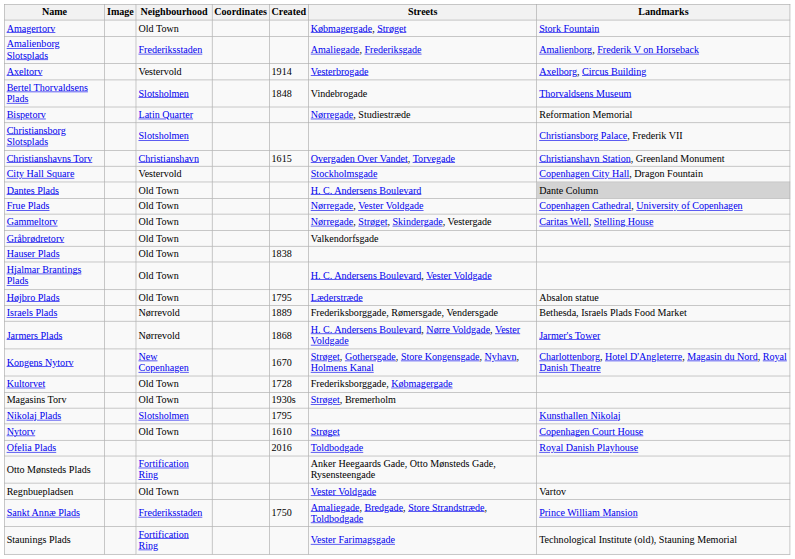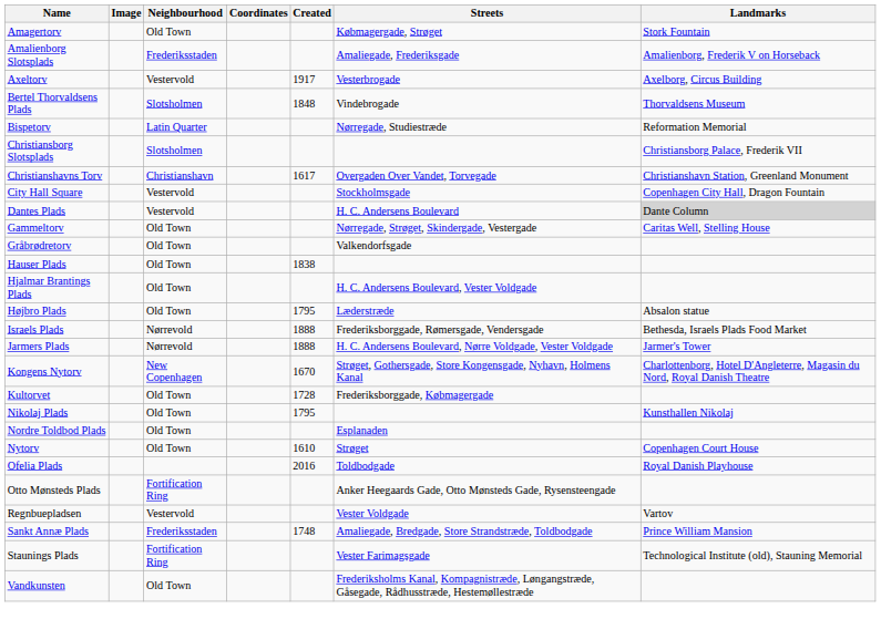Axeltorv | Created: 1914 -> 1917
Christianshavns Torv | Created: 1615 -> 1617
Dantes Plads | Neighbourhood: Old Town -> Vestervold
- row: Frue Plads | Old Town | Nørregade, Vester Voldgade | Copenhagen Cathedral, University of Copenhagen
Israels Plads | Created: 1889 -> 1888
Jarmers Plads | Created: 1868 -> 1888
- row: Magasins Torv | Old Town | 1930s | Strøget, Bremerholm
Nikolaj Plads | Neighbourhood: Slotsholmen -> Old Town
+ row: Nordre Toldbod Plads | Old Town | Esplanaden
Regnbuepladsen | Neighbourhood: Old Town -> Vestervold
Sankt Annæ Plads | Created: 1750 -> 1748
+ row: Vandkunsten | Old Town | Frederiksholms Kanal, Kompagnistræde, Løngangstræde, Gåsegade, Rådhusstræde, Hestemøllestræde
